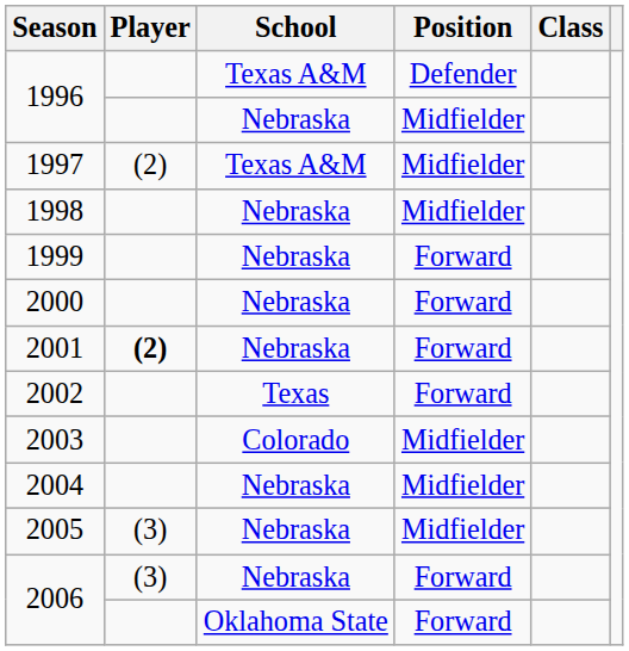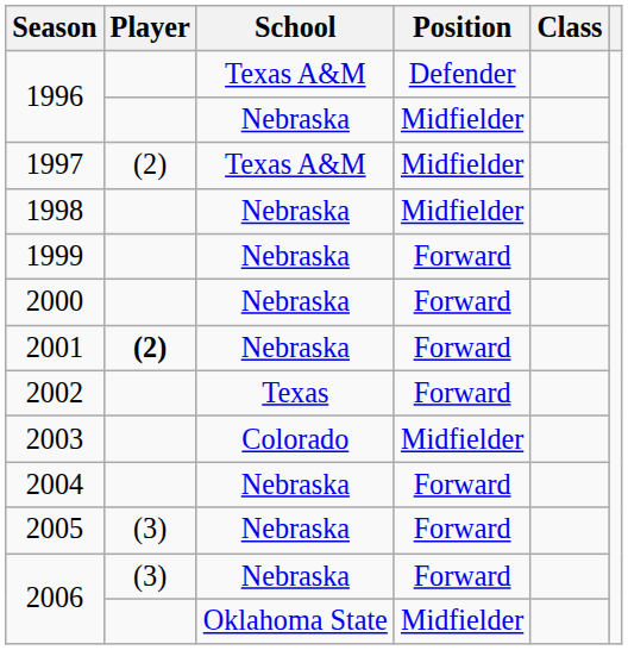2004 | Position: Midfielder -> Forward
2005 | Position: Midfielder -> Forward
2006 / Oklahoma State | Position: Forward -> Midfielder
